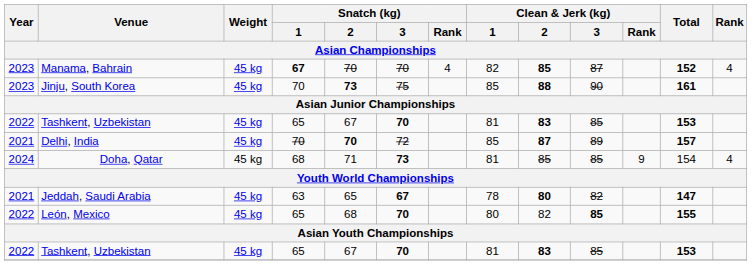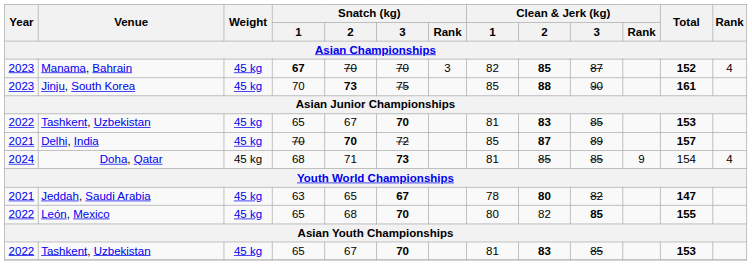Manama, Bahrain | Snatch (kg) / Rank: 4 -> 3
